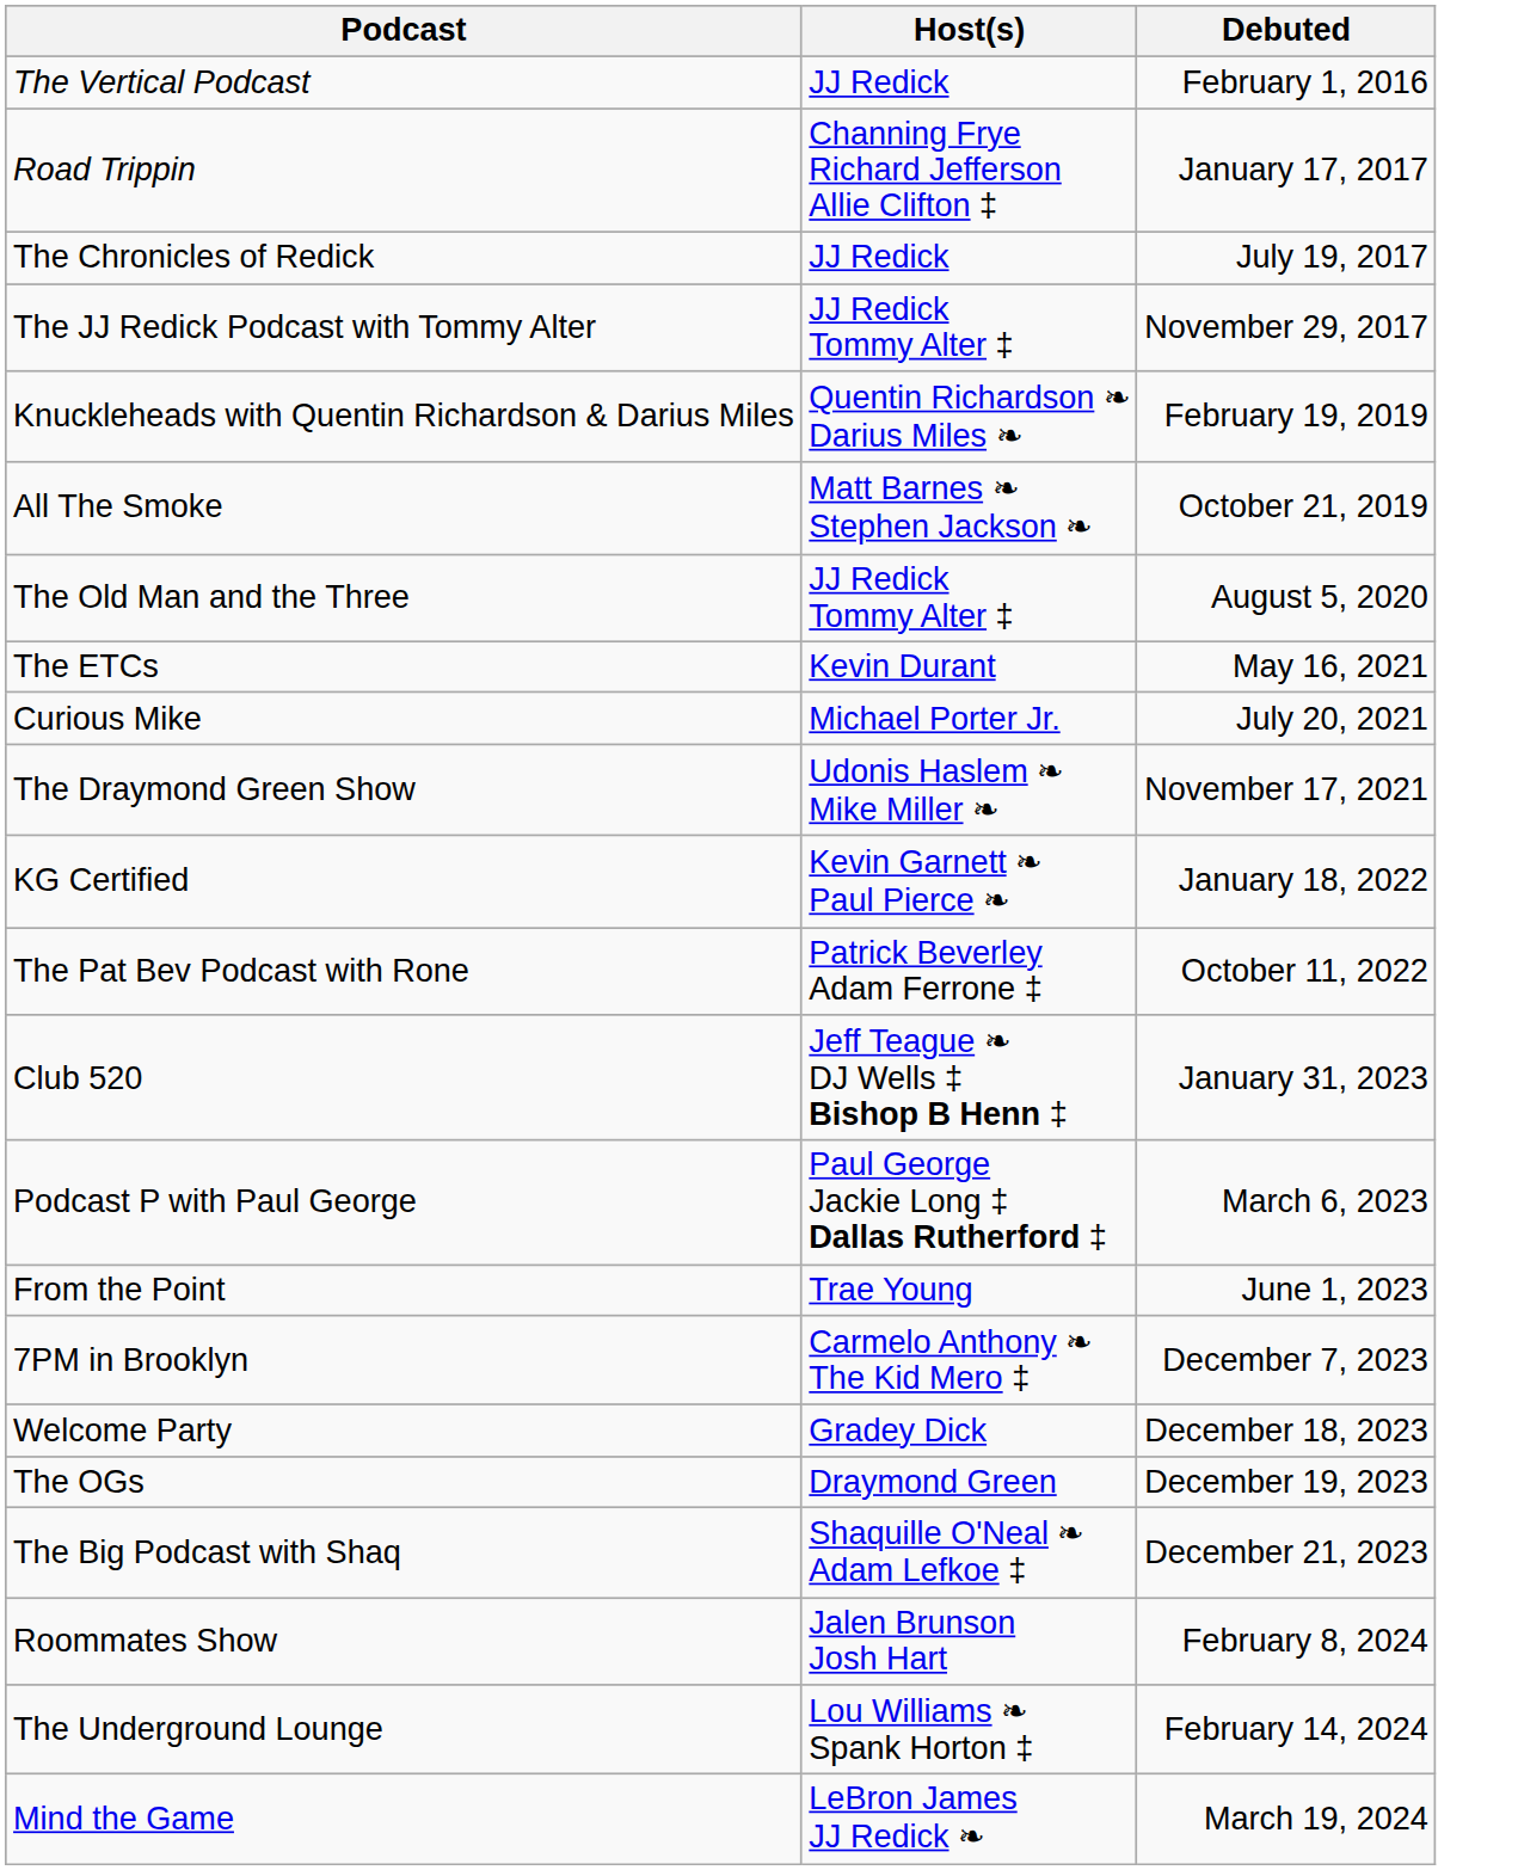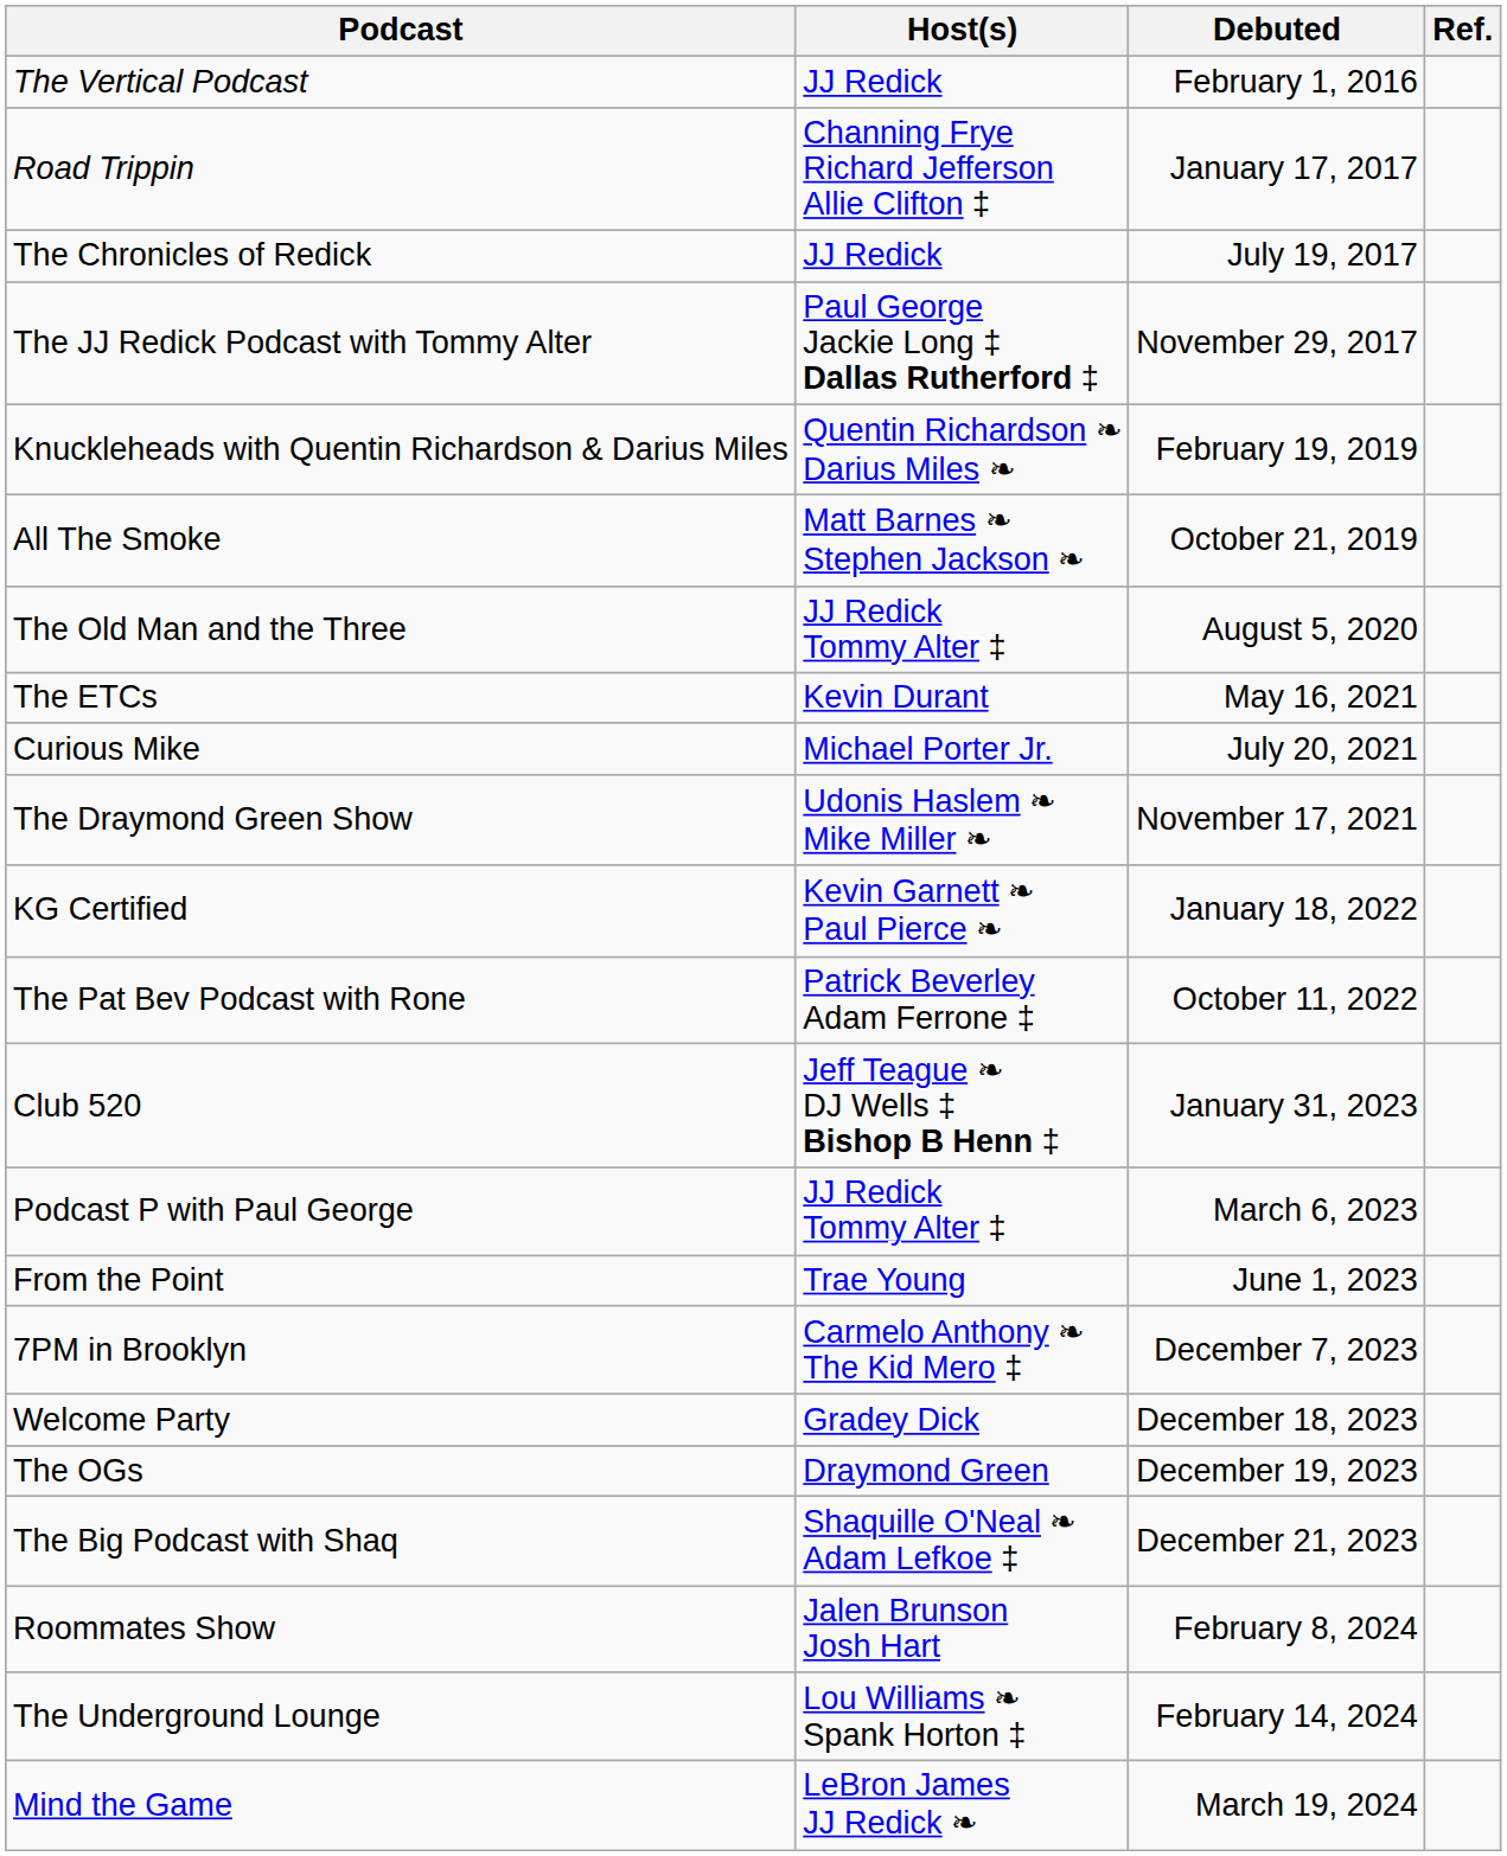+ column: Ref.
The JJ Redick Podcast with Tommy Alter | Host(s): JJ Redick Tommy Alter ‡ -> Paul George Jackie Long ‡ Dallas Rutherford ‡
Podcast P with Paul George | Host(s): Paul George Jackie Long ‡ Dallas Rutherford ‡ -> JJ Redick Tommy Alter ‡
